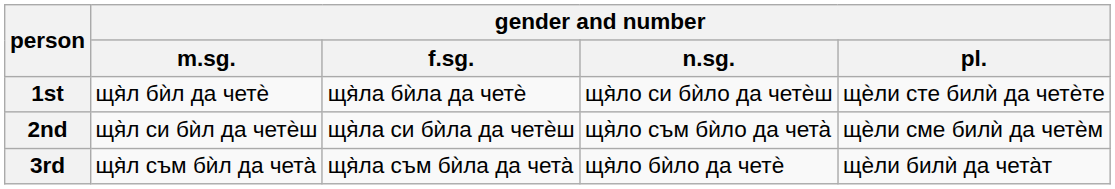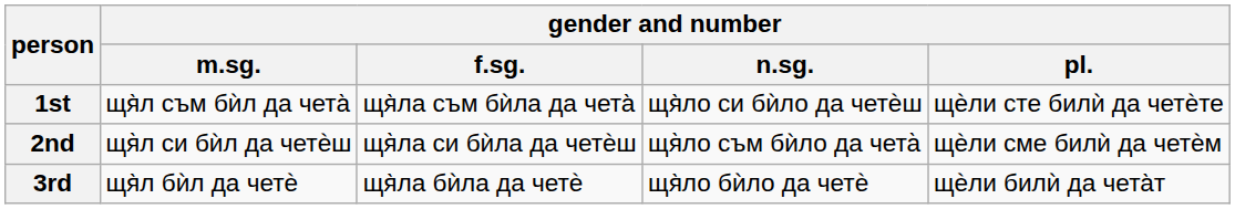1st | gender and number / m.sg.: щя̀л бѝл да четѐ -> щя̀л съм бѝл да чета̀
1st | gender and number / f.sg.: щя̀ла бѝла да четѐ -> щя̀ла съм бѝла да чета̀
3rd | gender and number / m.sg.: щя̀л съм бѝл да чета̀ -> щя̀л бѝл да четѐ
3rd | gender and number / f.sg.: щя̀ла съм бѝла да чета̀ -> щя̀ла бѝла да четѐ
